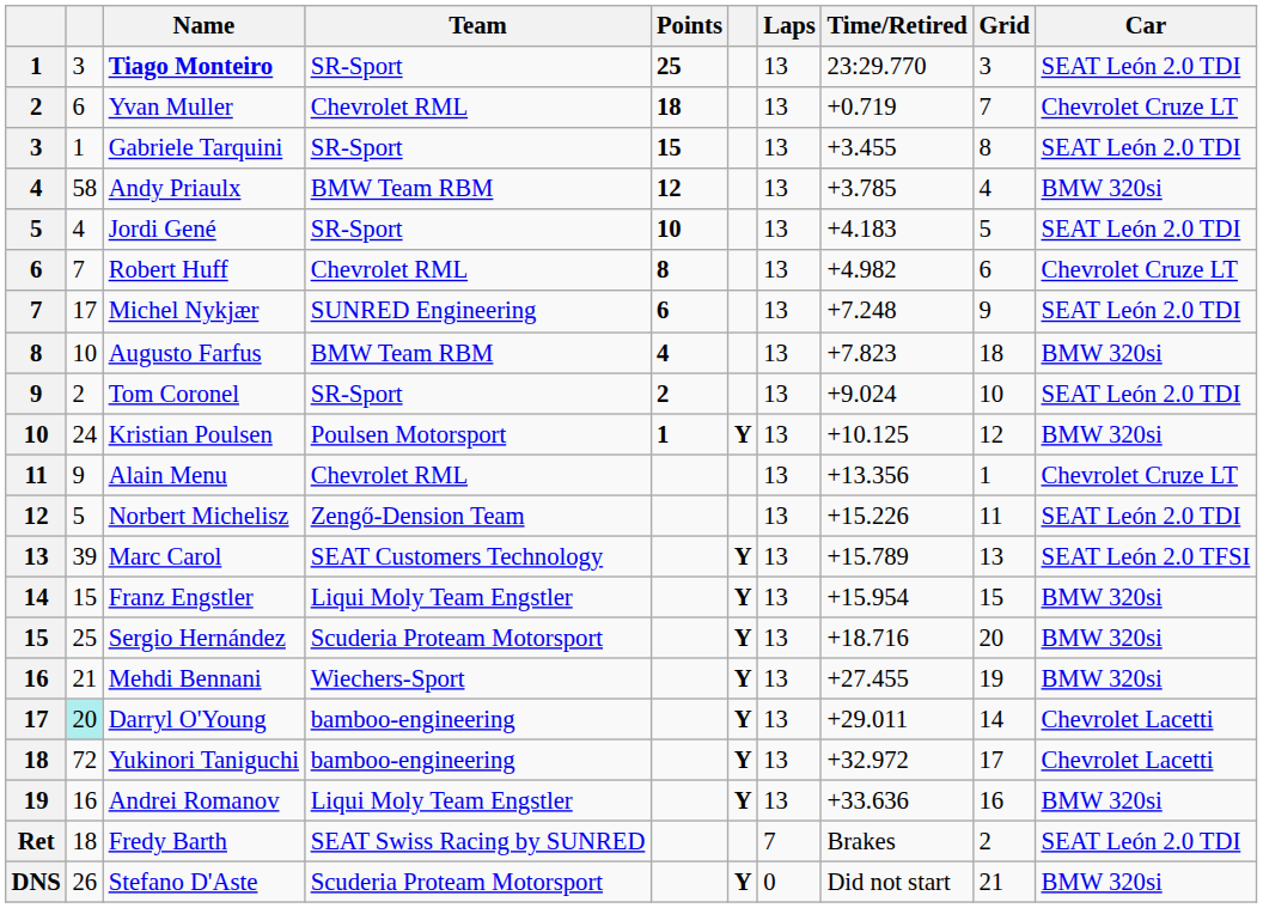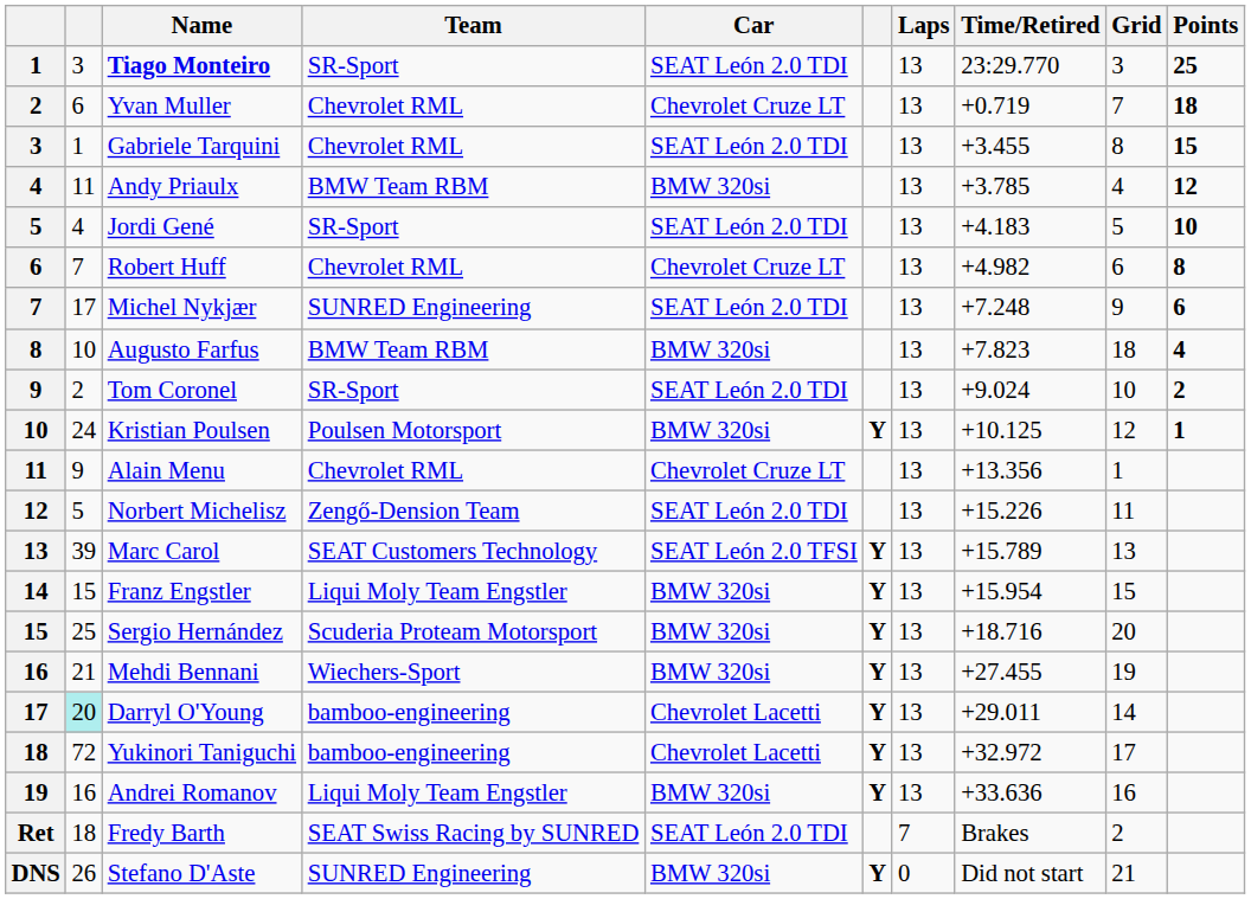columns swapped: Car <-> Points
Gabriele Tarquini | Team: SR-Sport -> Chevrolet RML
Andy Priaulx | column 2: 58 -> 11
Stefano D'Aste | Team: Scuderia Proteam Motorsport -> SUNRED Engineering
